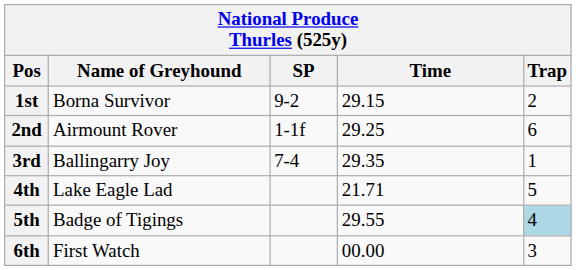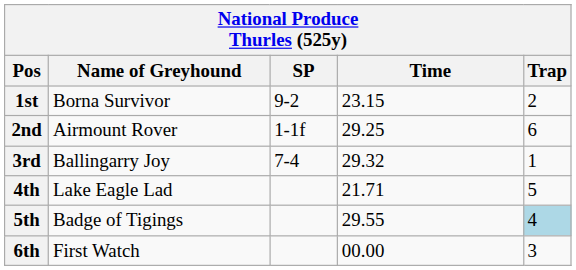1st | Time: 29.15 -> 23.15
3rd | Time: 29.35 -> 29.32
